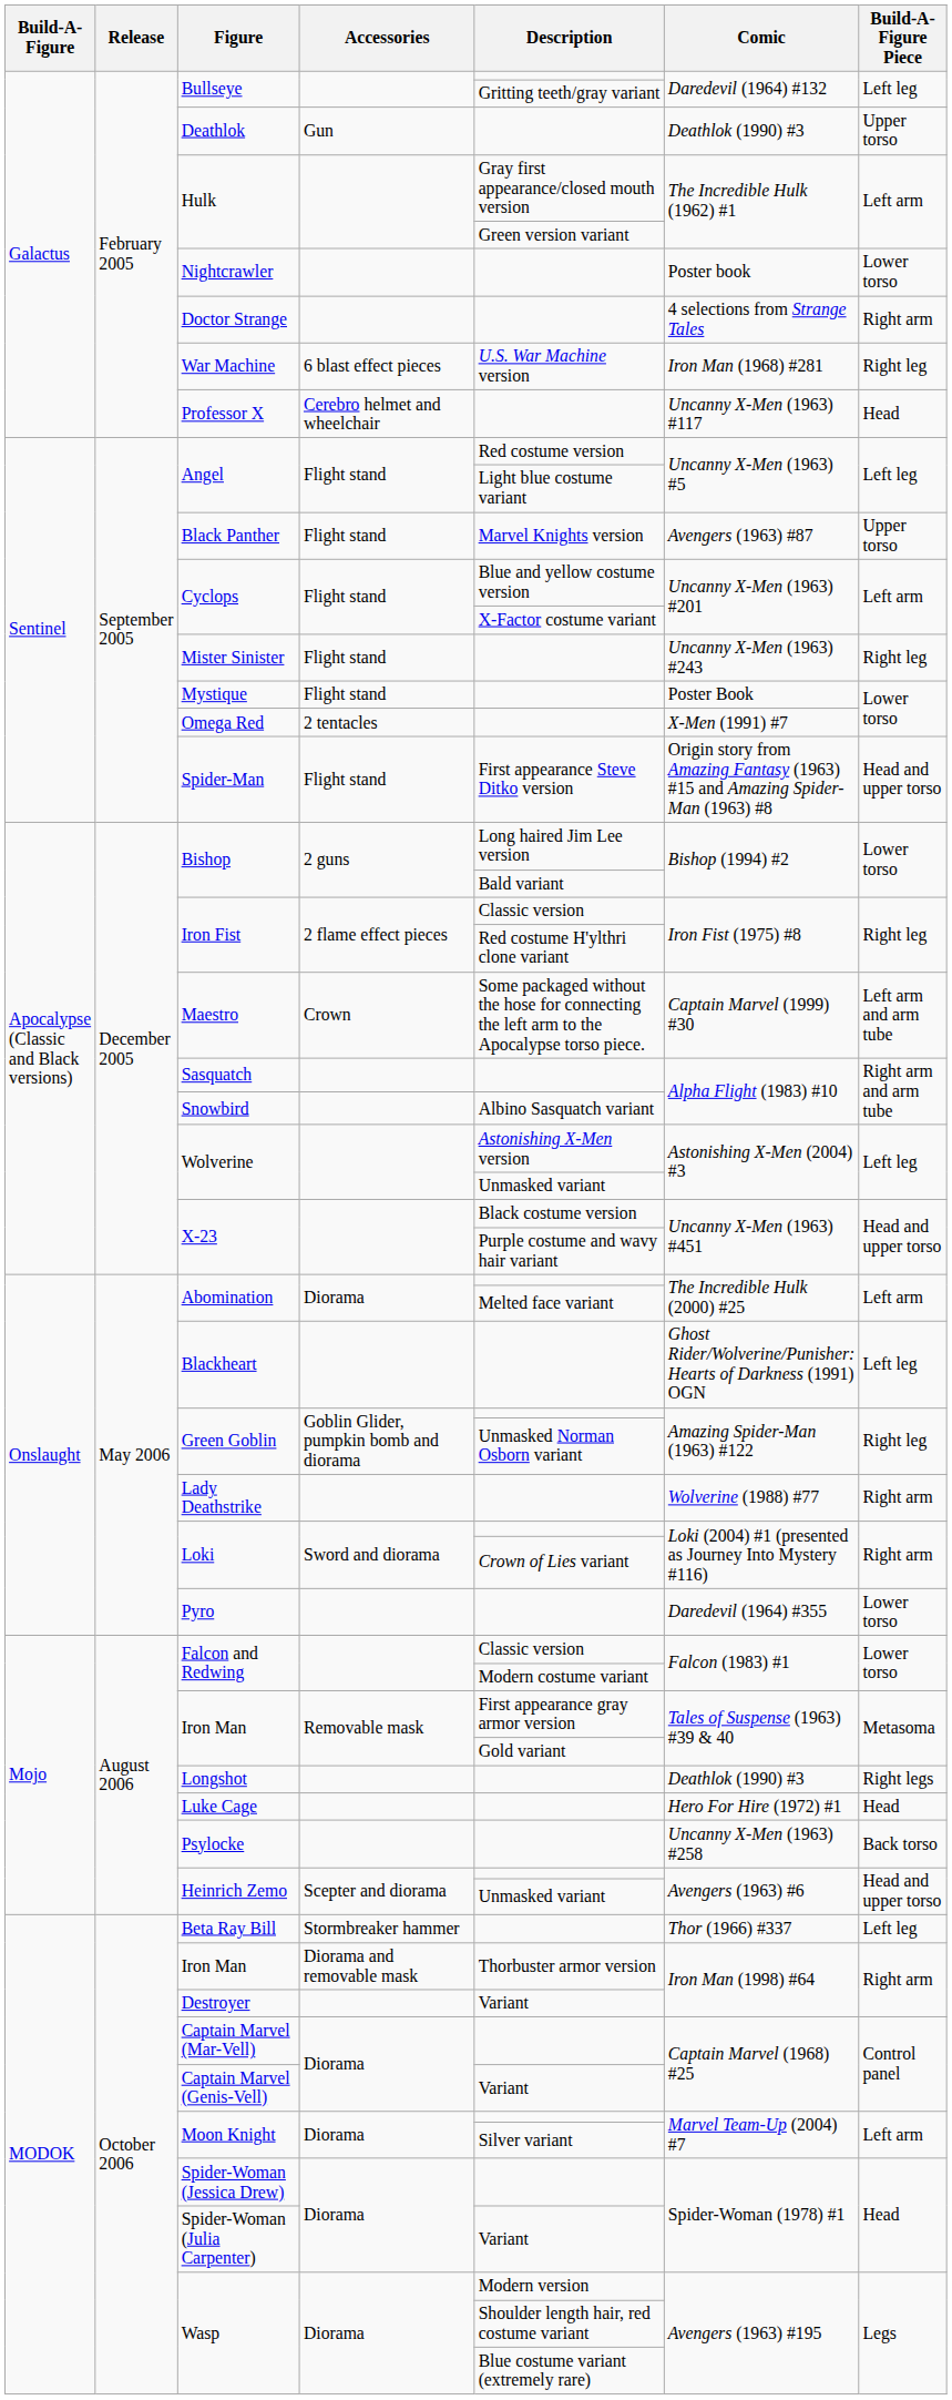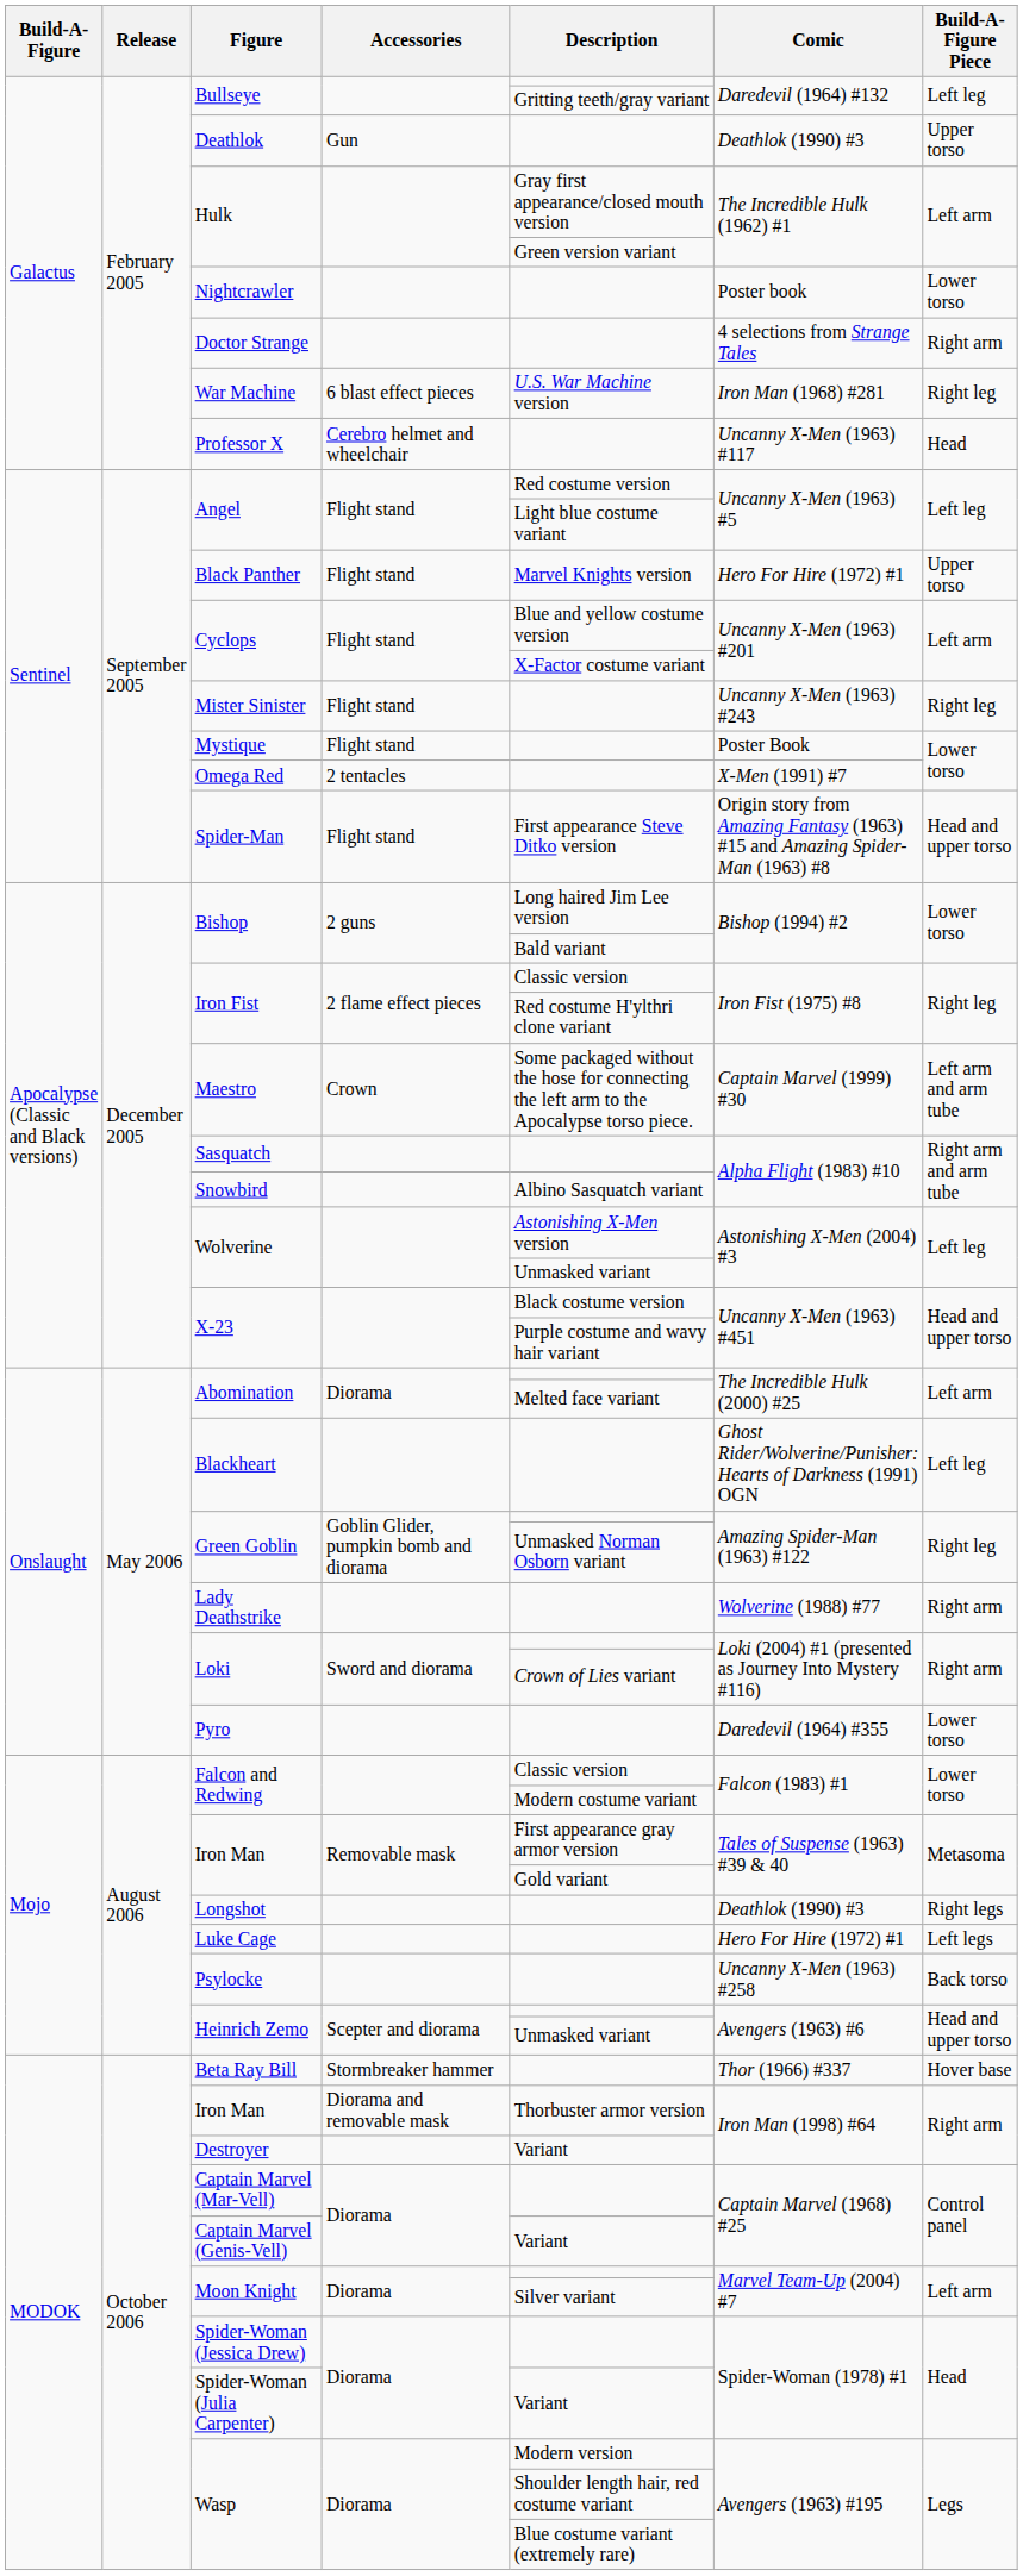Black Panther | Comic: Avengers (1963) #87 -> Hero For Hire (1972) #1
Luke Cage | Build-A-Figure Piece: Head -> Left legs
Beta Ray Bill | Build-A-Figure Piece: Left leg -> Hover base
